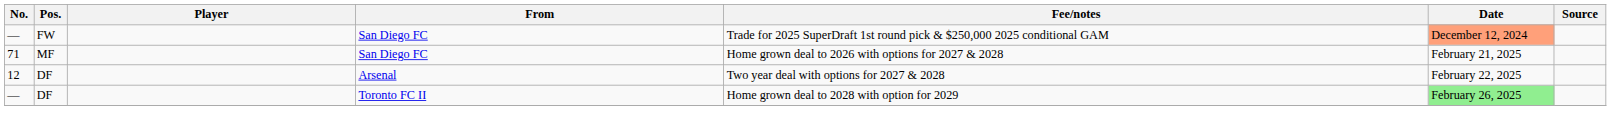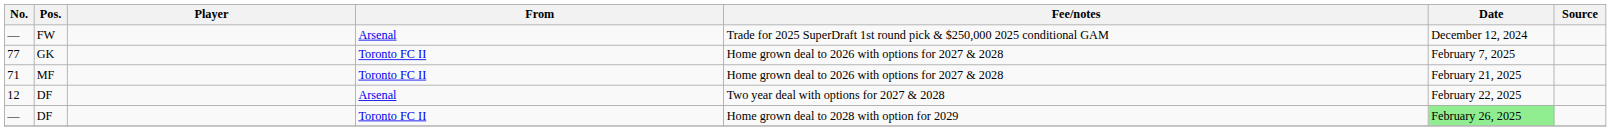— / FW | From: San Diego FC -> Arsenal
— / FW | Date: lightsalmon background -> no background
+ row: 77 | GK | Toronto FC II | Home grown deal to 2026 with options for 2027 & 2028 | February 7, 2025
71 | From: San Diego FC -> Toronto FC II
